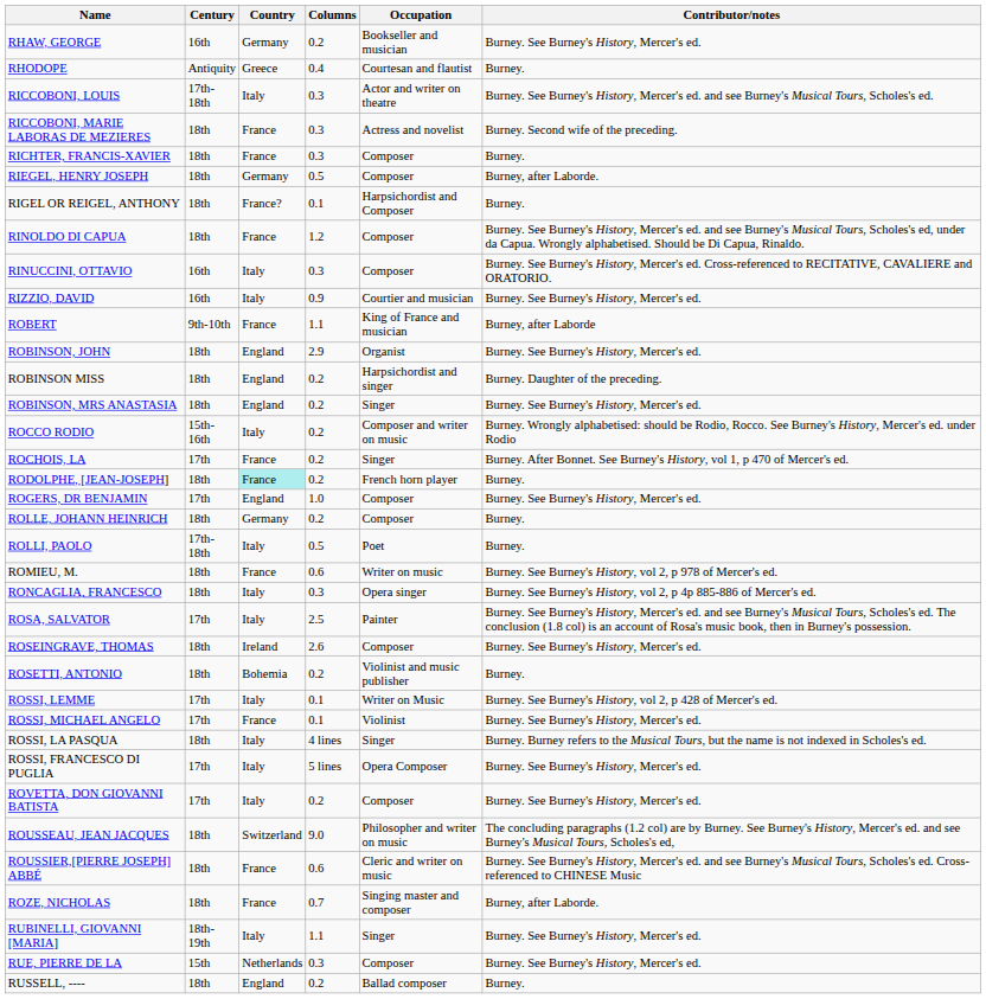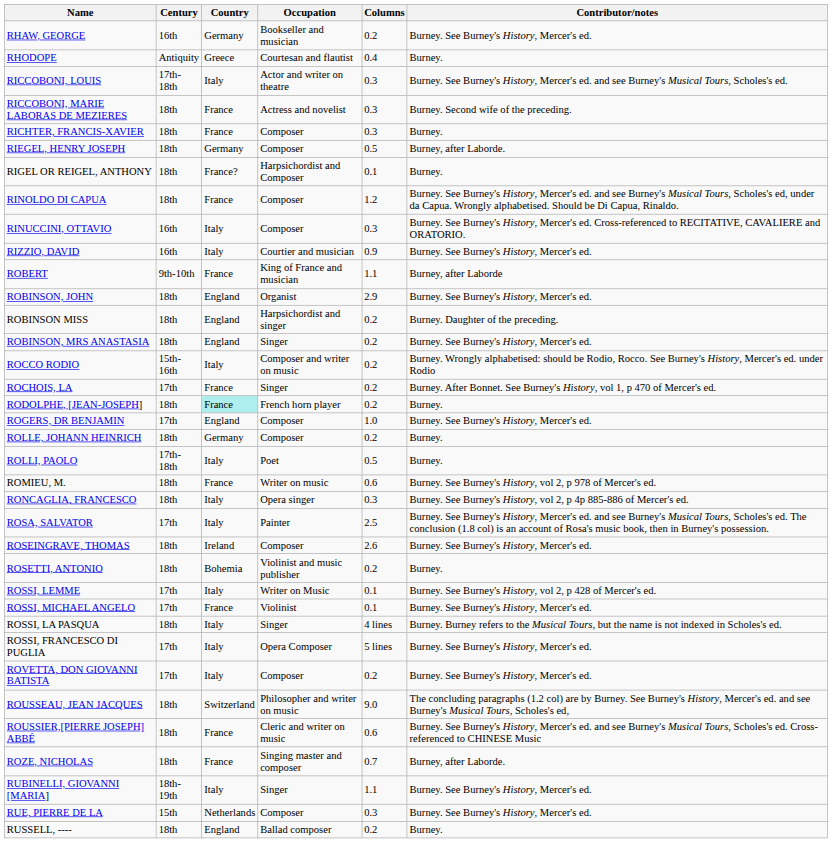columns swapped: Occupation <-> Columns
